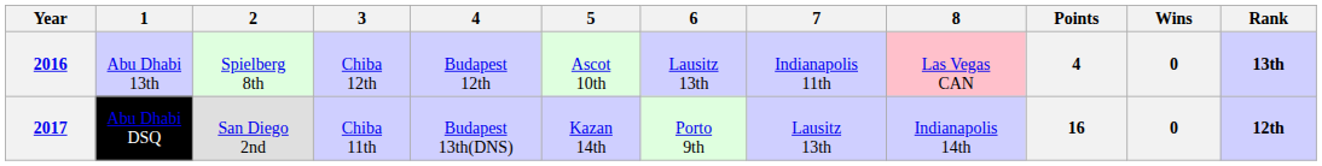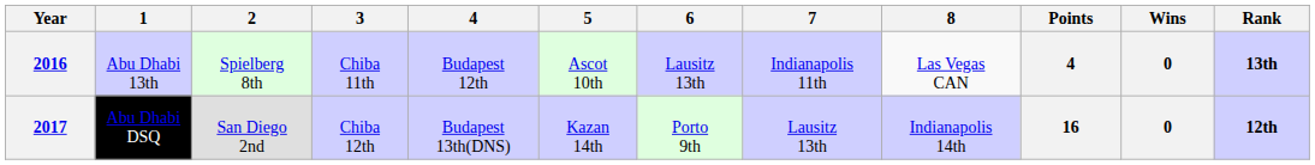2016 | 3: Chiba 12th -> Chiba 11th
2016 | 8: pink background -> no background
2017 | 3: Chiba 11th -> Chiba 12th
